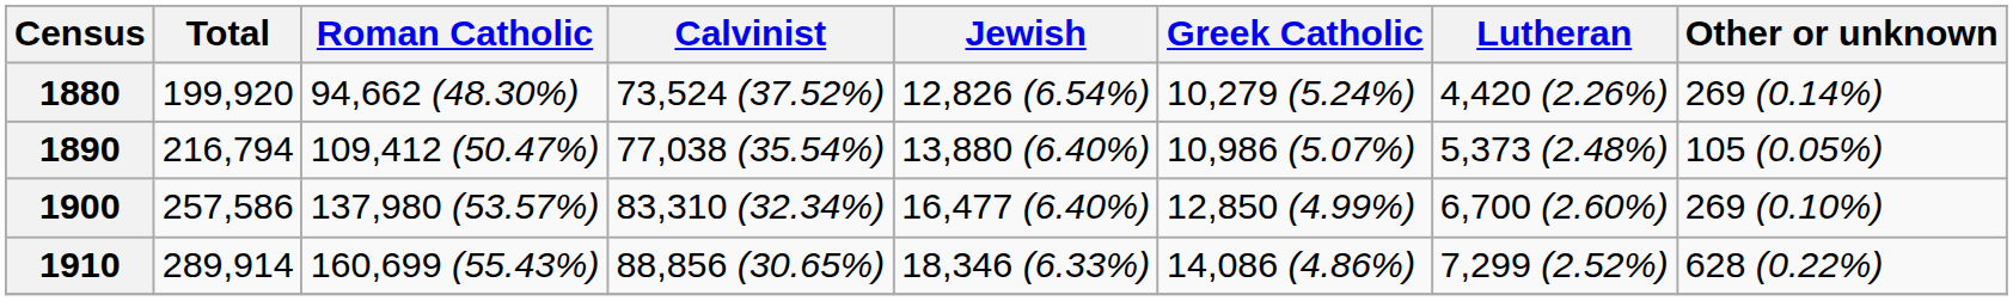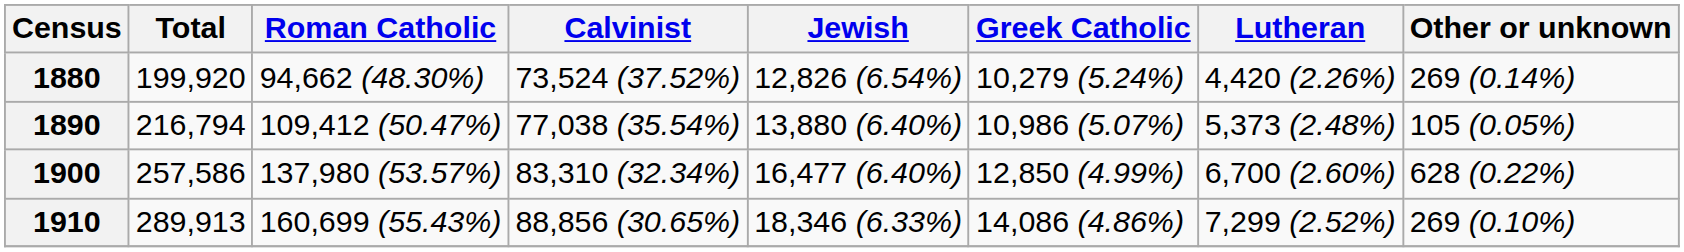1900 | Other or unknown: 269 (0.10%) -> 628 (0.22%)
1910 | Total: 289,914 -> 289,913
1910 | Other or unknown: 628 (0.22%) -> 269 (0.10%)
